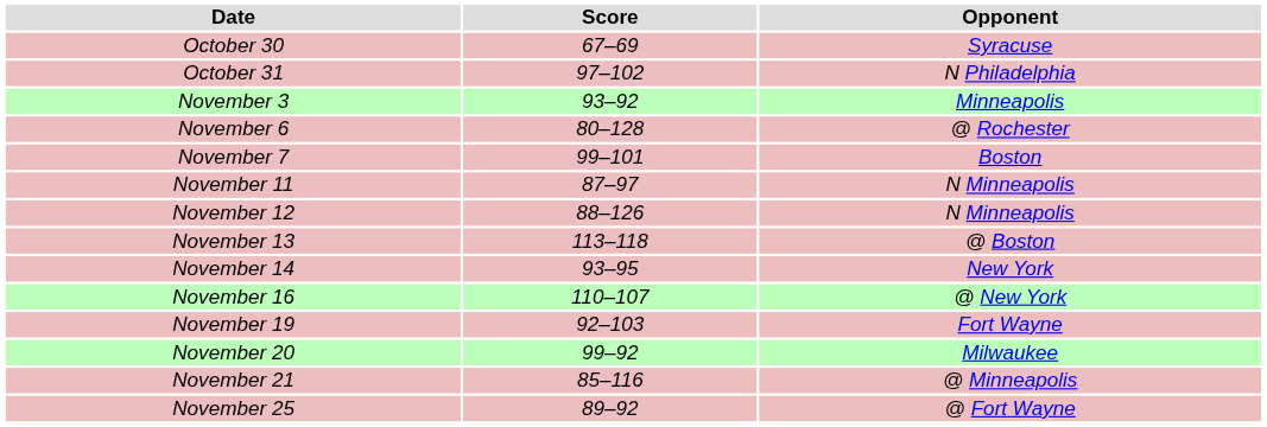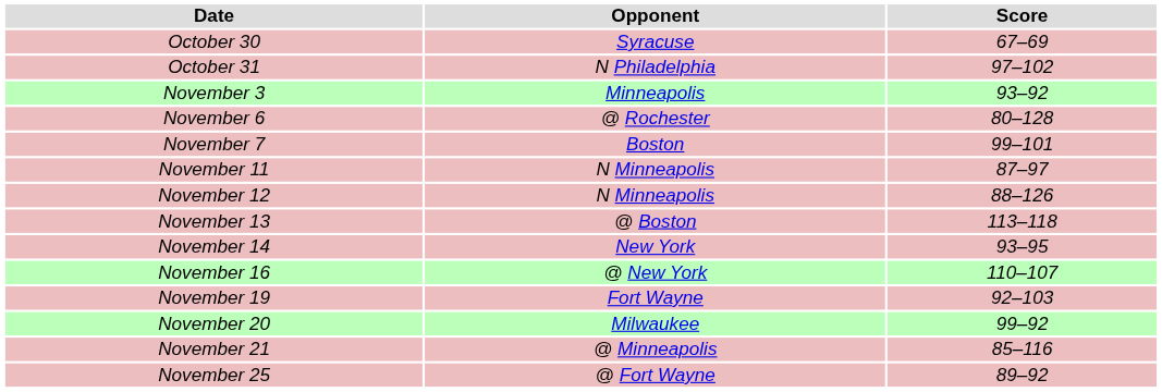columns swapped: Opponent <-> Score
